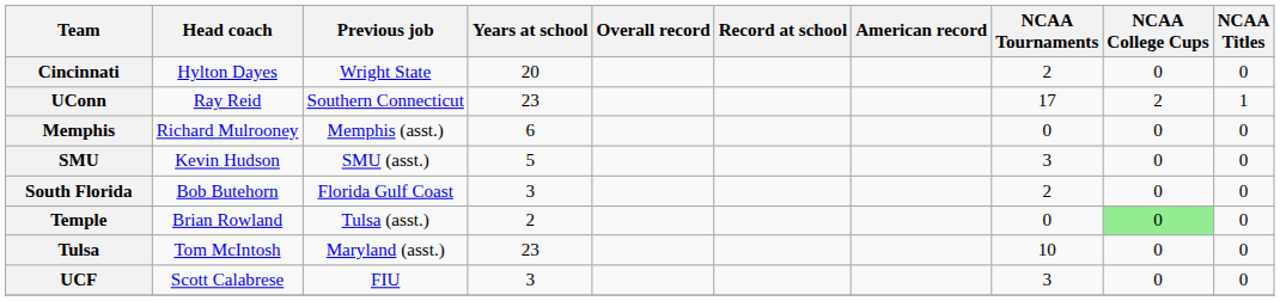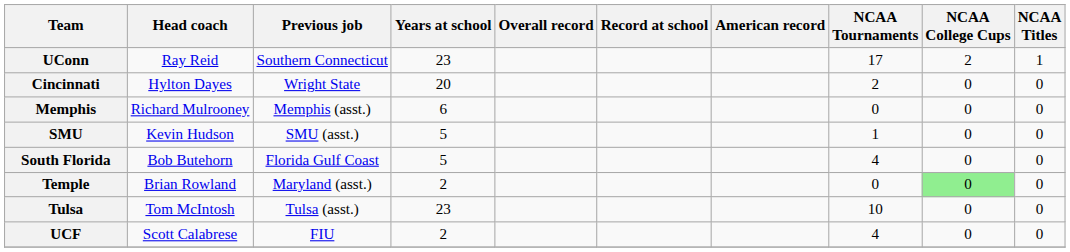rows swapped: Cincinnati <-> UConn
SMU | NCAA Tournaments: 3 -> 1
South Florida | Years at school: 3 -> 5
South Florida | NCAA Tournaments: 2 -> 4
Temple | Previous job: Tulsa (asst.) -> Maryland (asst.)
Tulsa | Previous job: Maryland (asst.) -> Tulsa (asst.)
UCF | Years at school: 3 -> 2
UCF | NCAA Tournaments: 3 -> 4
